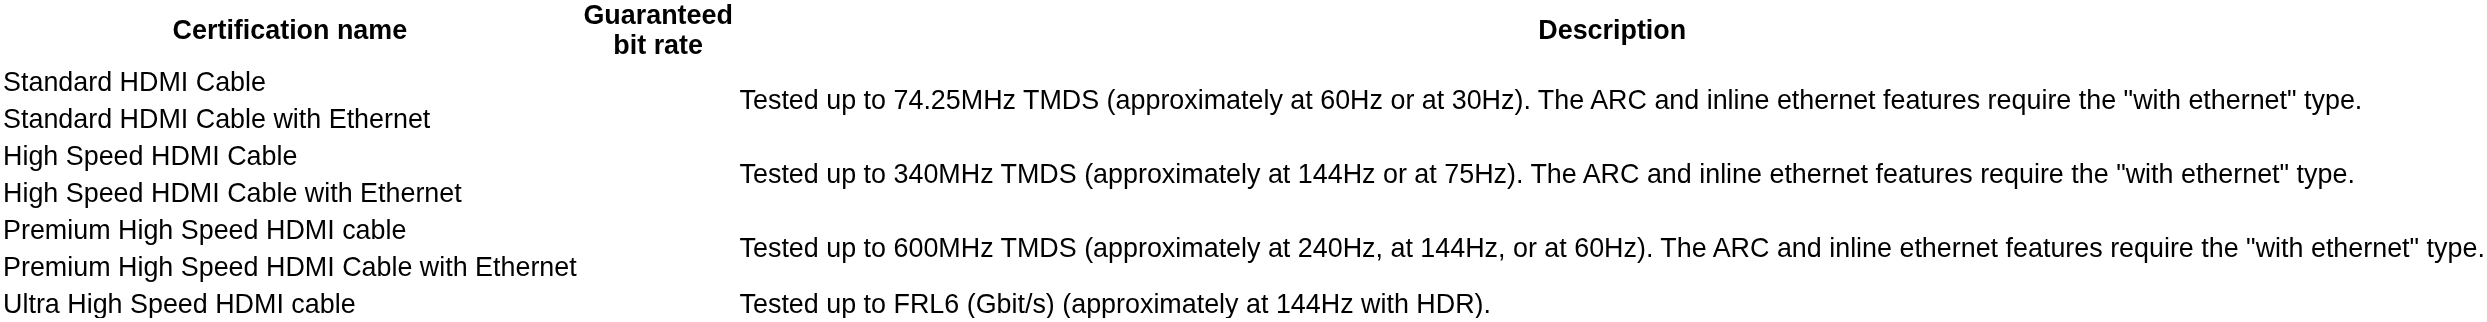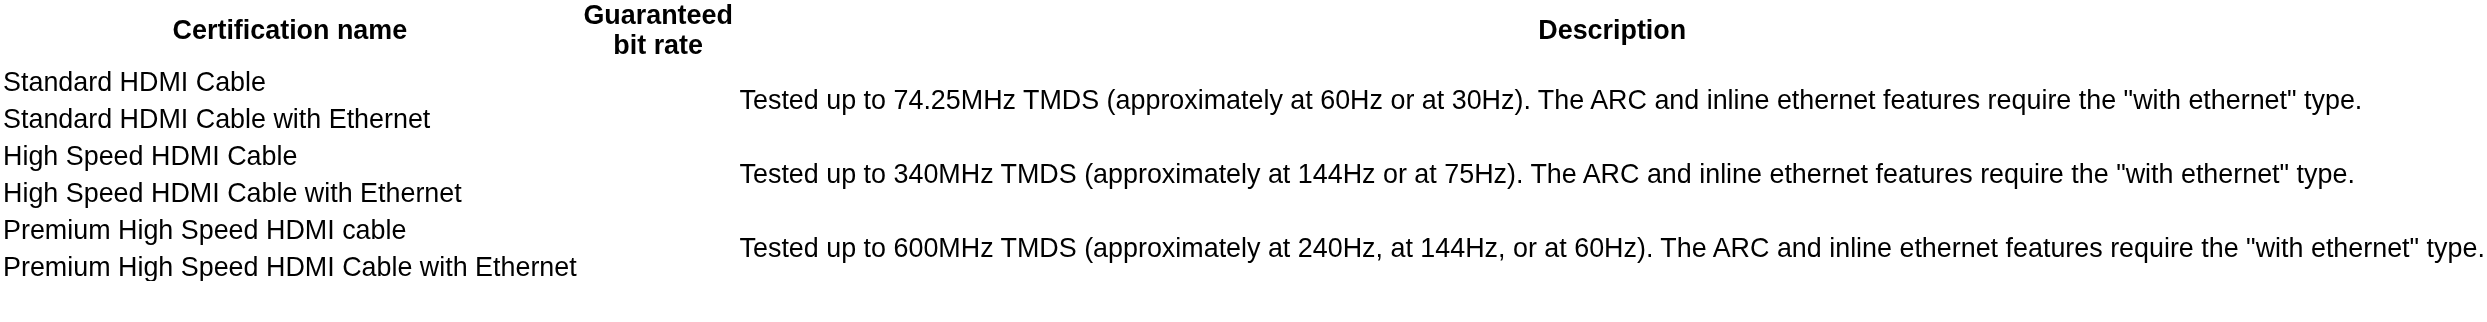- row: Ultra High Speed HDMI cable | Tested up to FRL6 (Gbit/s) (approximately at 144Hz with HDR).
